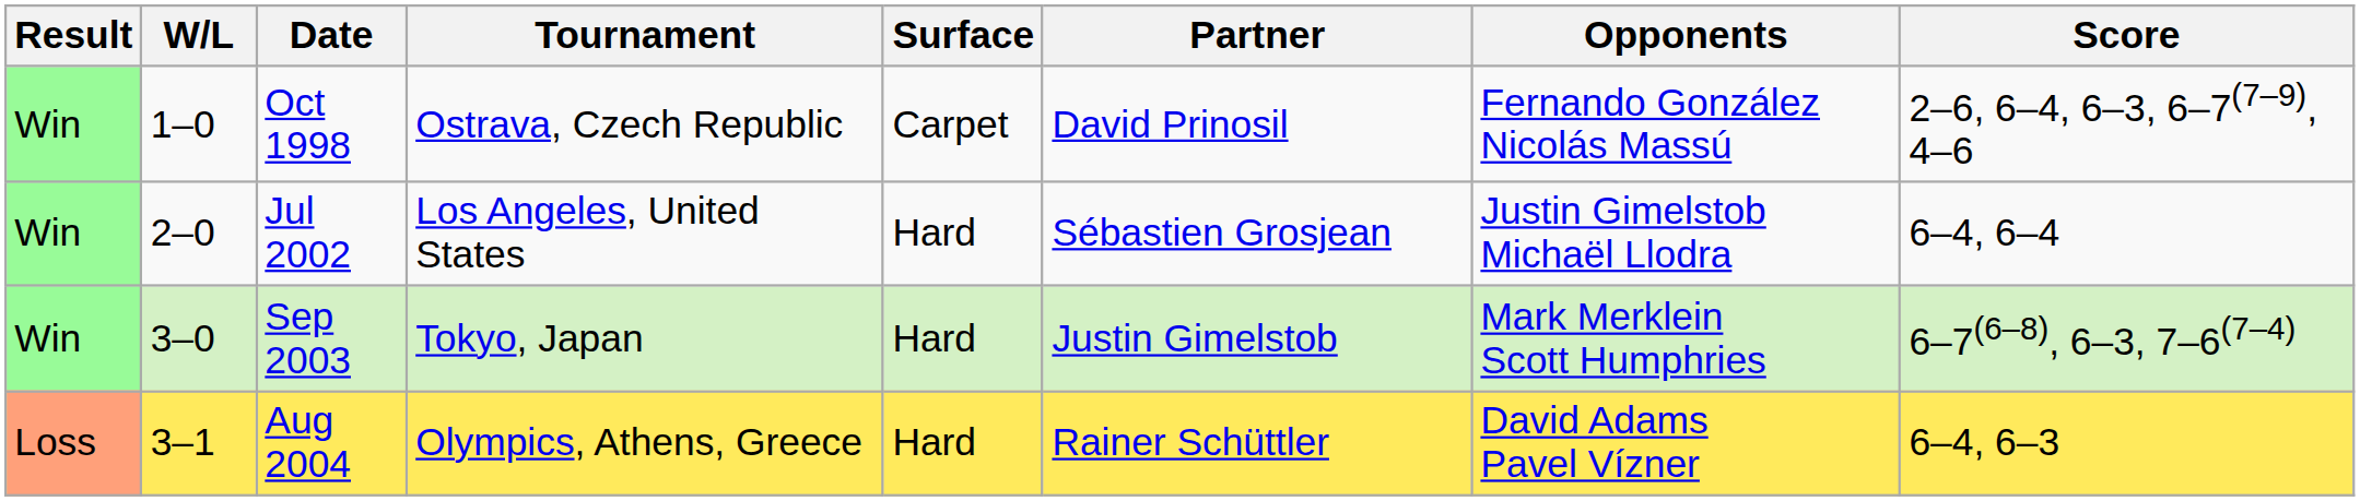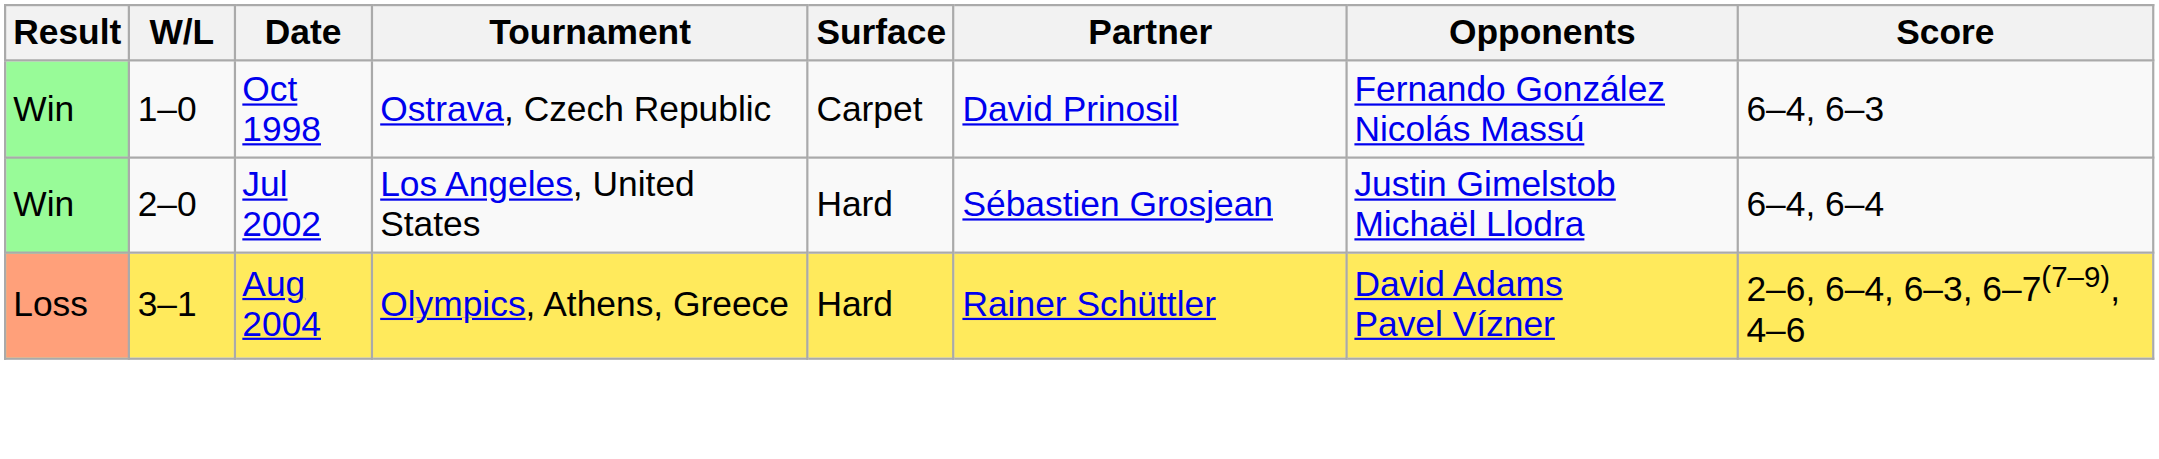Oct 1998 | Score: 2–6, 6–4, 6–3, 6–7(7–9), 4–6 -> 6–4, 6–3
- row: Win | 3–0 | Sep 2003 | Tokyo, Japan | Hard | Justin Gimelstob | Mark Merklein Scott Humphries | 6–7(6–8), 6–3, 7–6(7–4)
Aug 2004 | Score: 6–4, 6–3 -> 2–6, 6–4, 6–3, 6–7(7–9), 4–6
